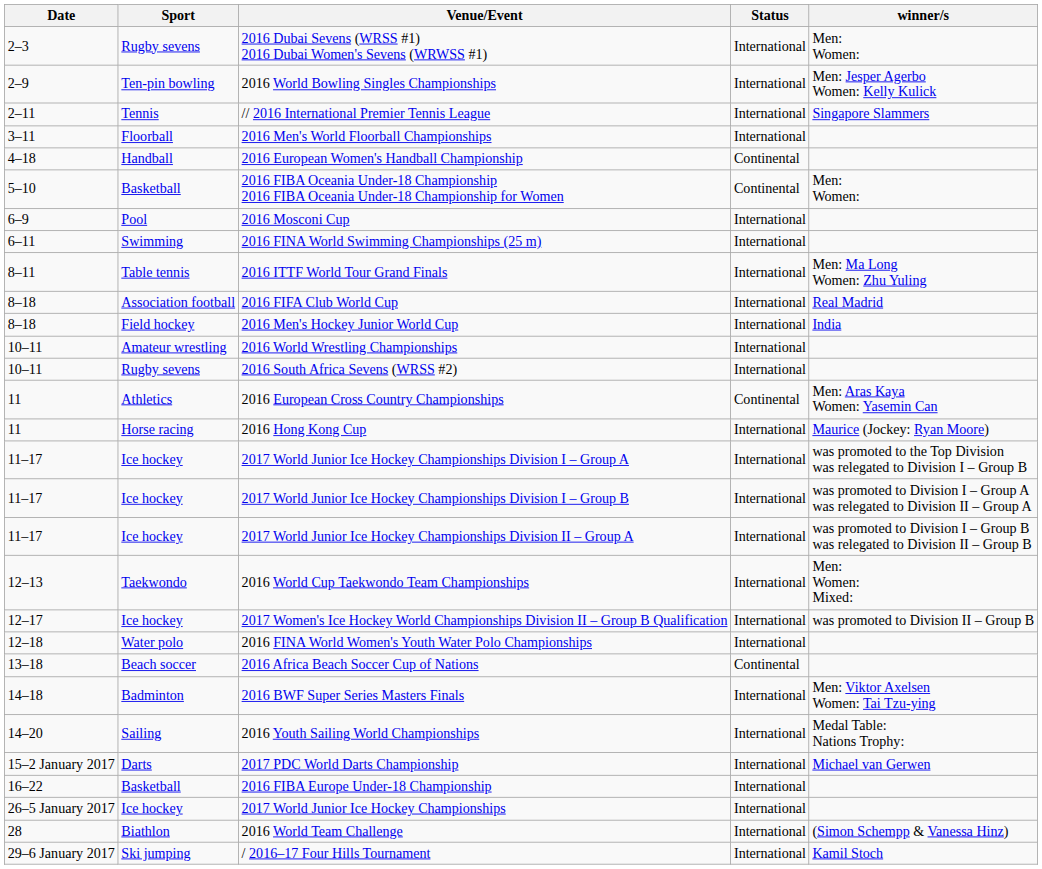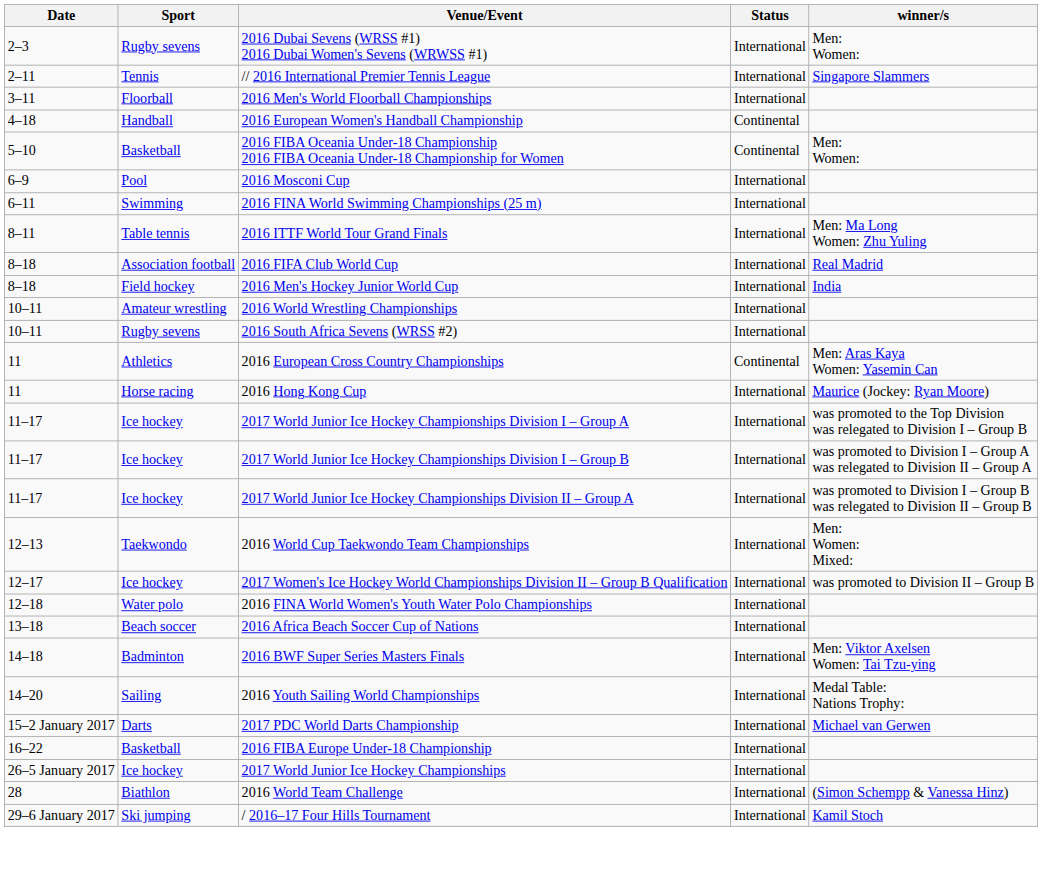- row: 2–9 | Ten-pin bowling | 2016 World Bowling Singles Championships | International | Men: Jesper Agerbo Women: Kelly Kulick
2016 Africa Beach Soccer Cup of Nations | Status: Continental -> International
